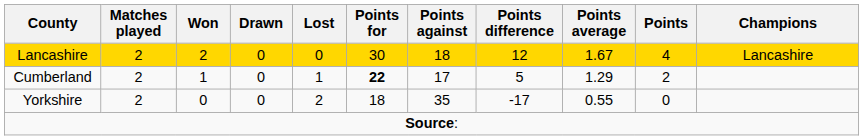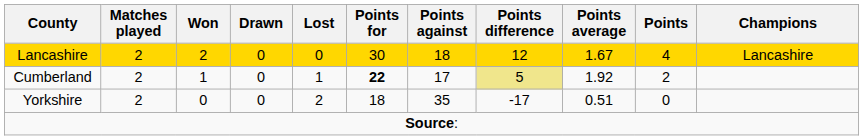Cumberland | Points difference: no background -> khaki background
Cumberland | Points average: 1.29 -> 1.92
Yorkshire | Points average: 0.55 -> 0.51
